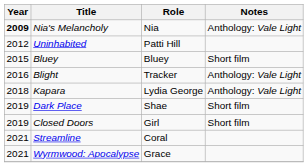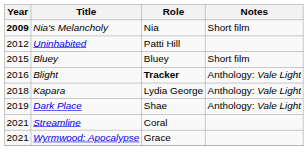Nia's Melancholy | Notes: Anthology: Vale Light -> Short film
Blight | Role: normal -> bold
Dark Place | Notes: Short film -> Anthology: Vale Light
- row: 2019 | Closed Doors | Girl | Short film
